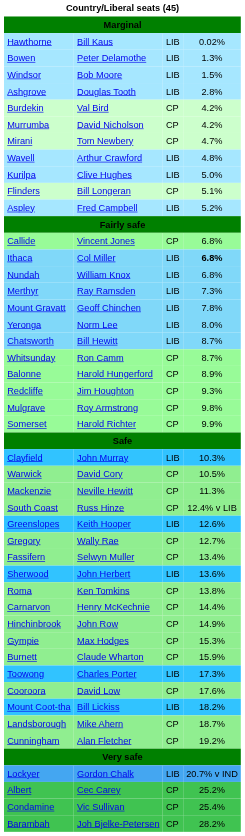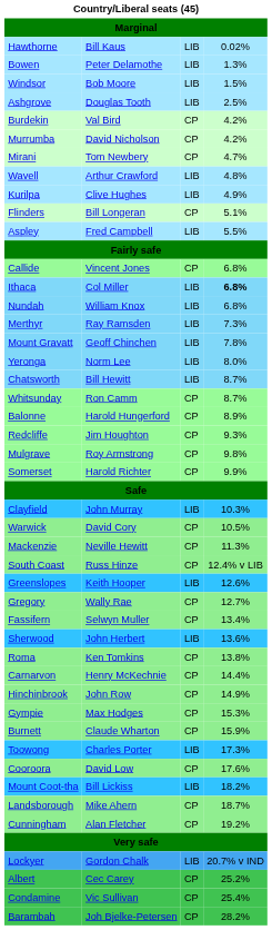Ashgrove | column 4: 2.8% -> 2.5%
Kurilpa | column 4: 5.0% -> 4.9%
Aspley | column 4: 5.2% -> 5.5%
